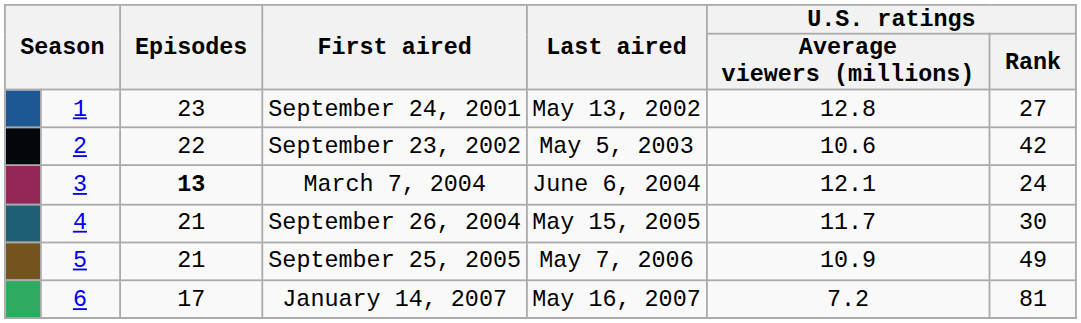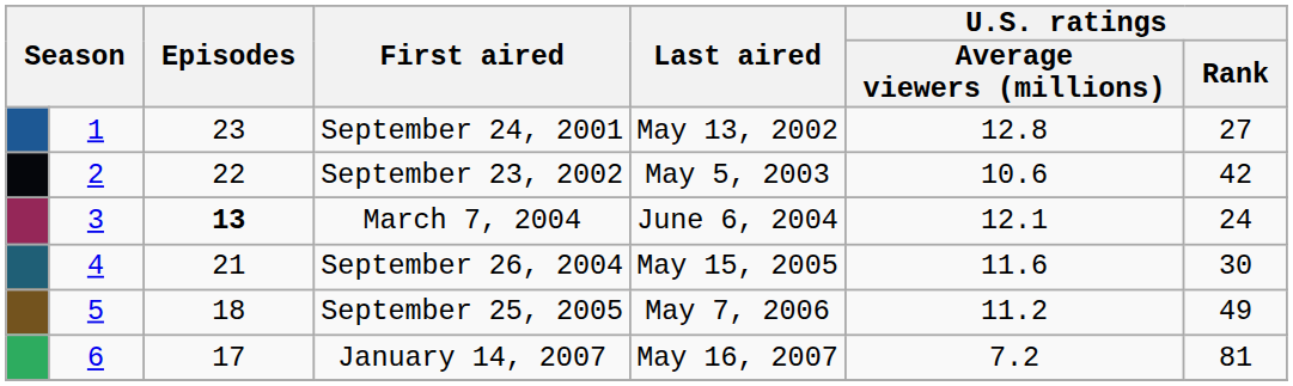September 26, 2004 | U.S. ratings / Average viewers (millions): 11.7 -> 11.6
September 25, 2005 | Episodes: 21 -> 18
September 25, 2005 | U.S. ratings / Average viewers (millions): 10.9 -> 11.2
